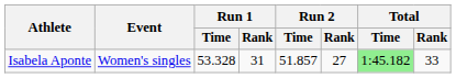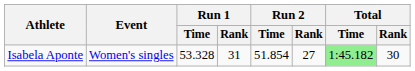Isabela Aponte | Run 2 / Time: 51.857 -> 51.854
Isabela Aponte | Total / Rank: 33 -> 30
